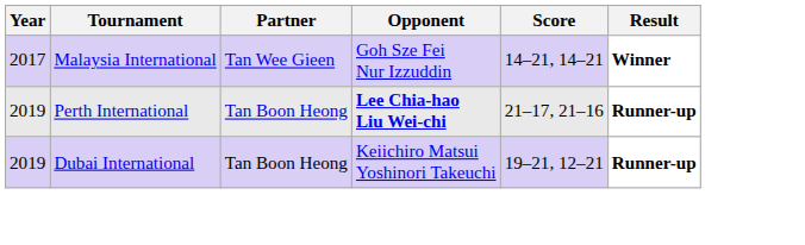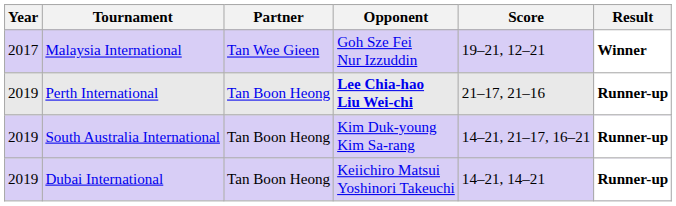Malaysia International | Score: 14–21, 14–21 -> 19–21, 12–21
+ row: 2019 | South Australia International | Tan Boon Heong | Kim Duk-young Kim Sa-rang | 14–21, 21–17, 16–21 | Runner-up
Dubai International | Score: 19–21, 12–21 -> 14–21, 14–21
